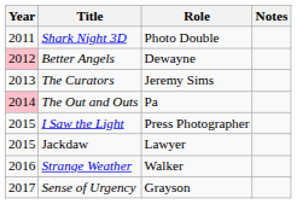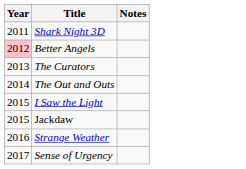- column: Role | Photo Double | Dewayne | Jeremy Sims | Pa | Press Photographer | Lawyer | Walker | Grayson
The Out and Outs | Year: pink background -> no background
